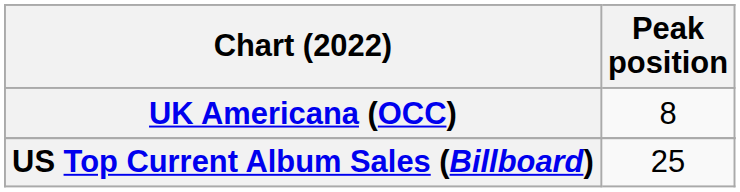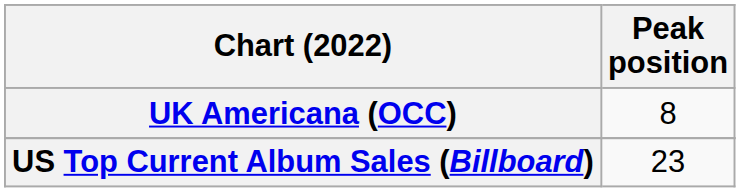US Top Current Album Sales (Billboard) | Peak position: 25 -> 23
